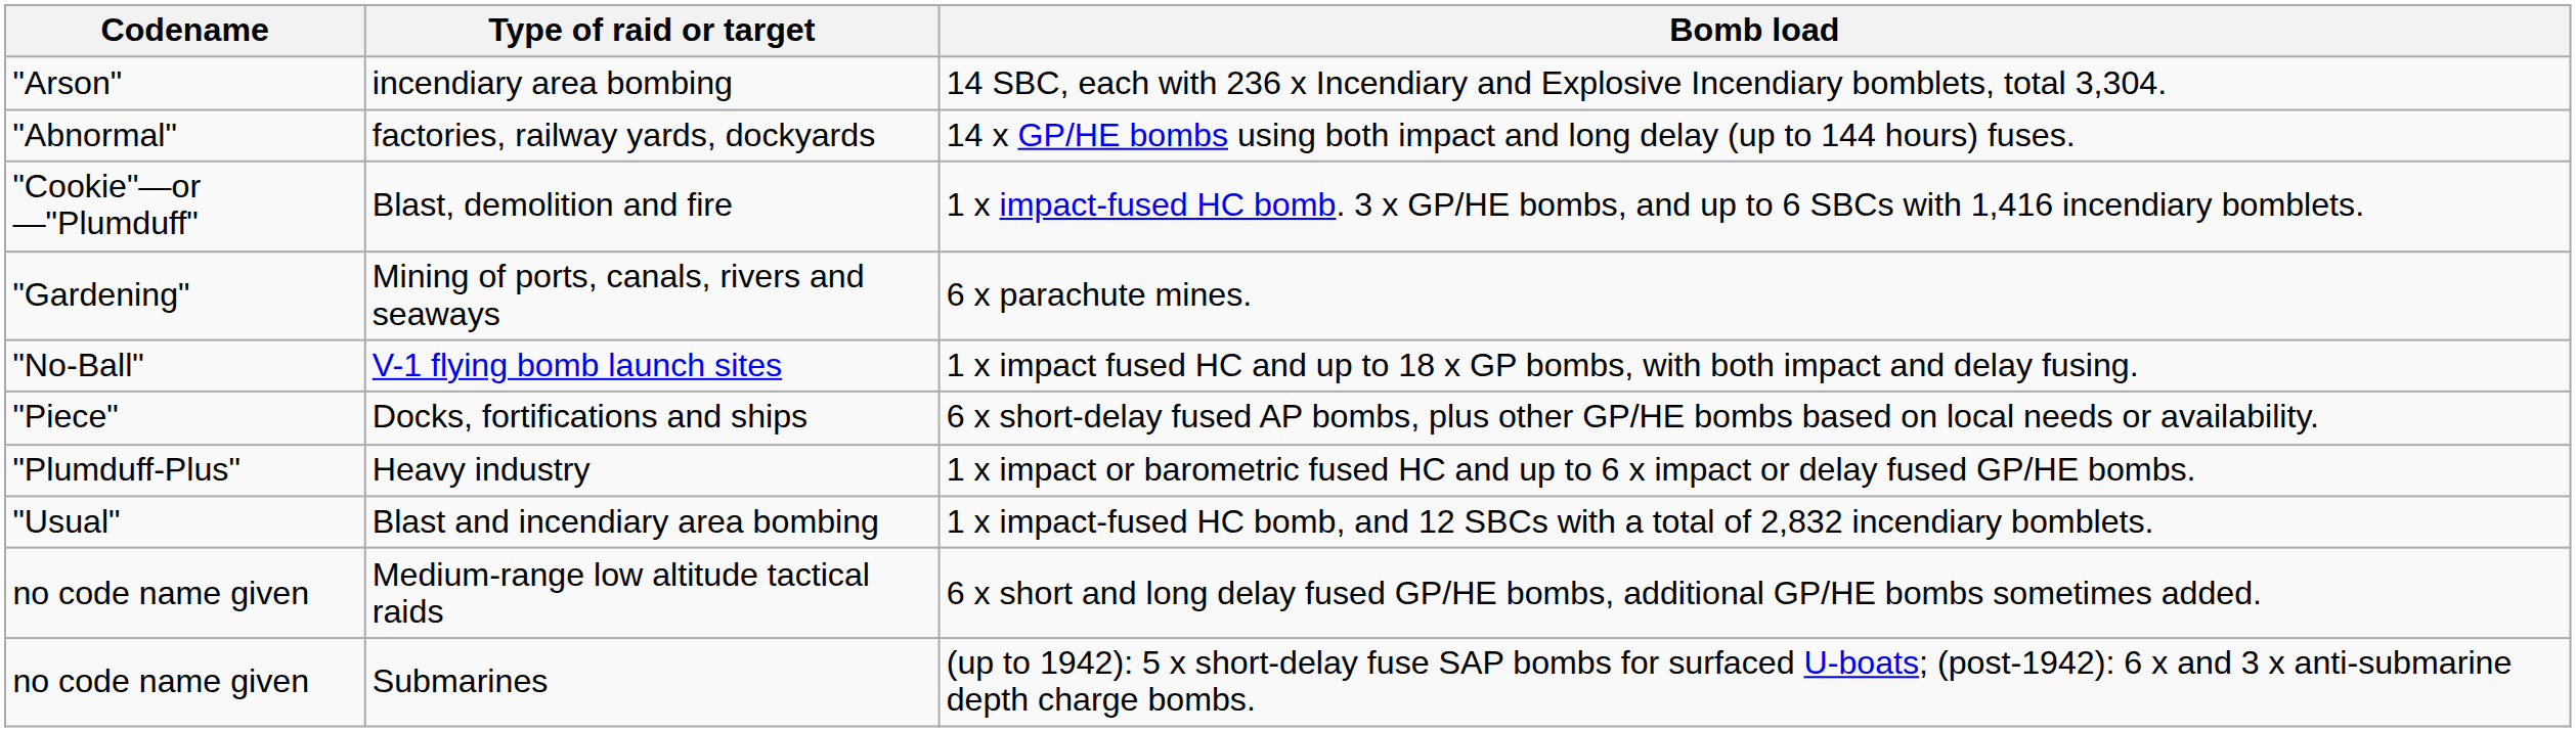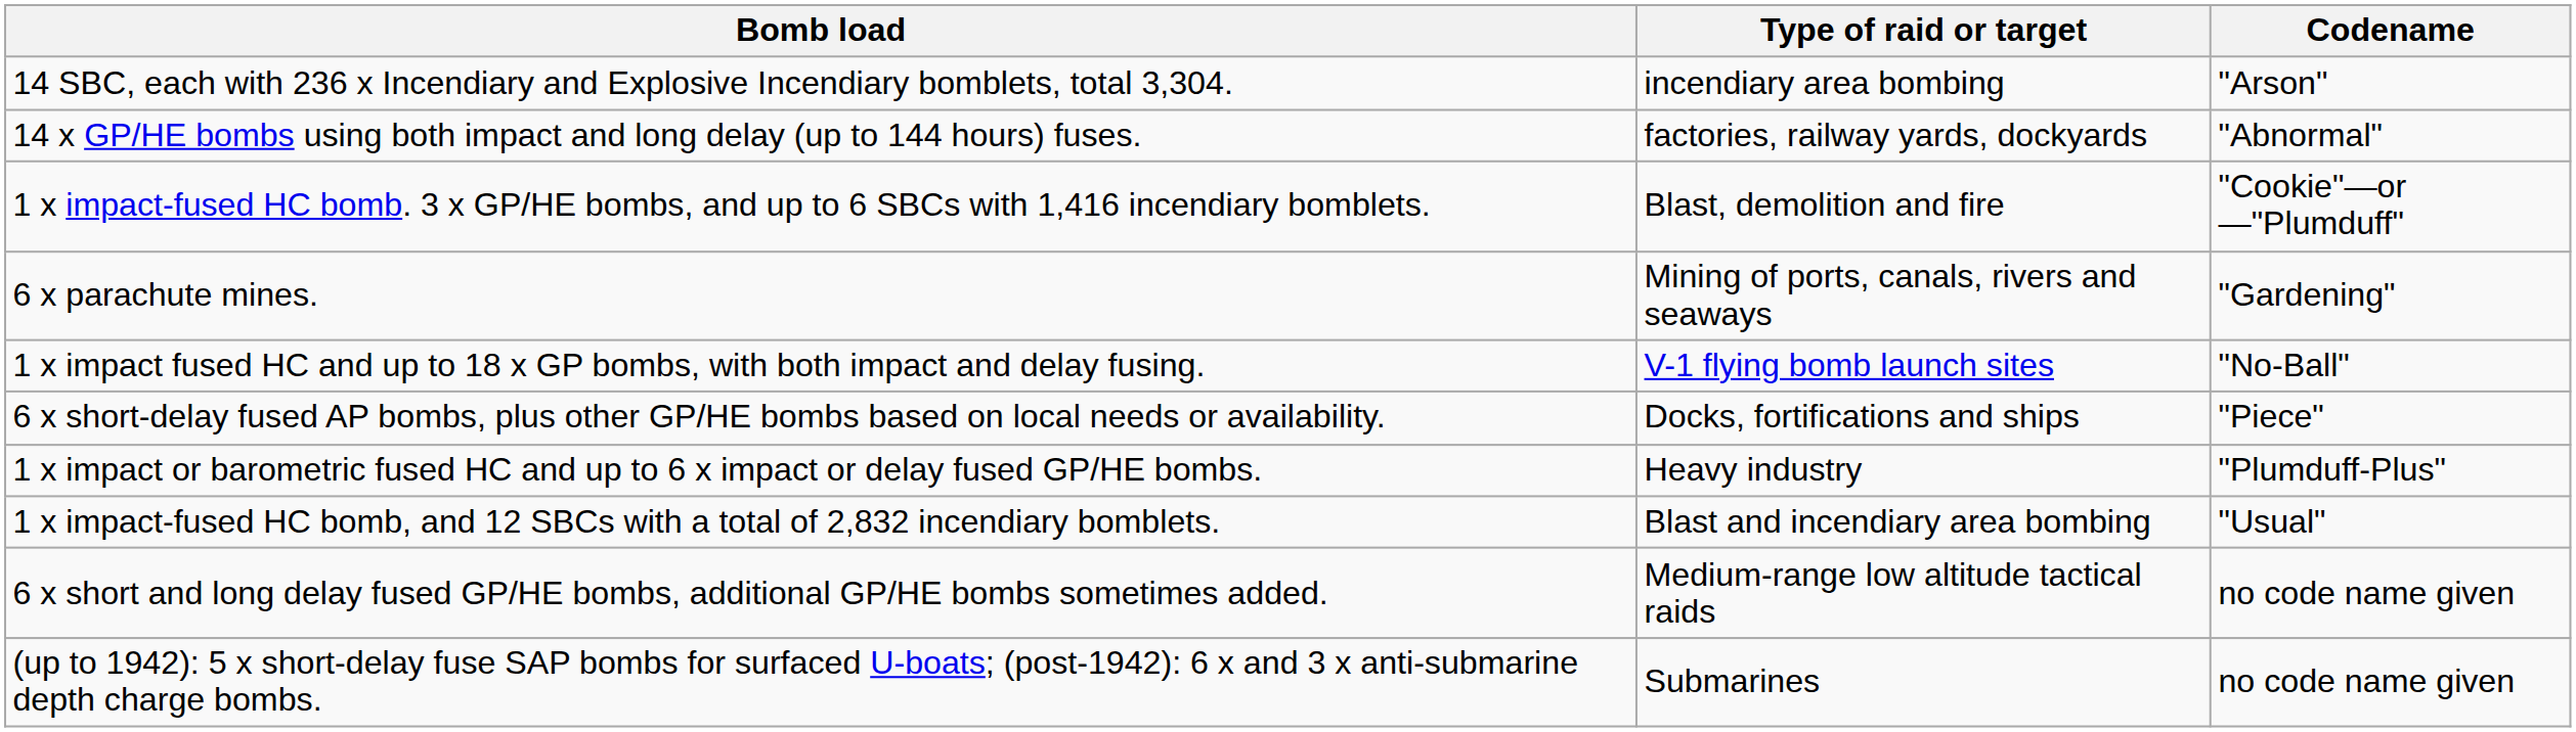columns swapped: Codename <-> Bomb load
